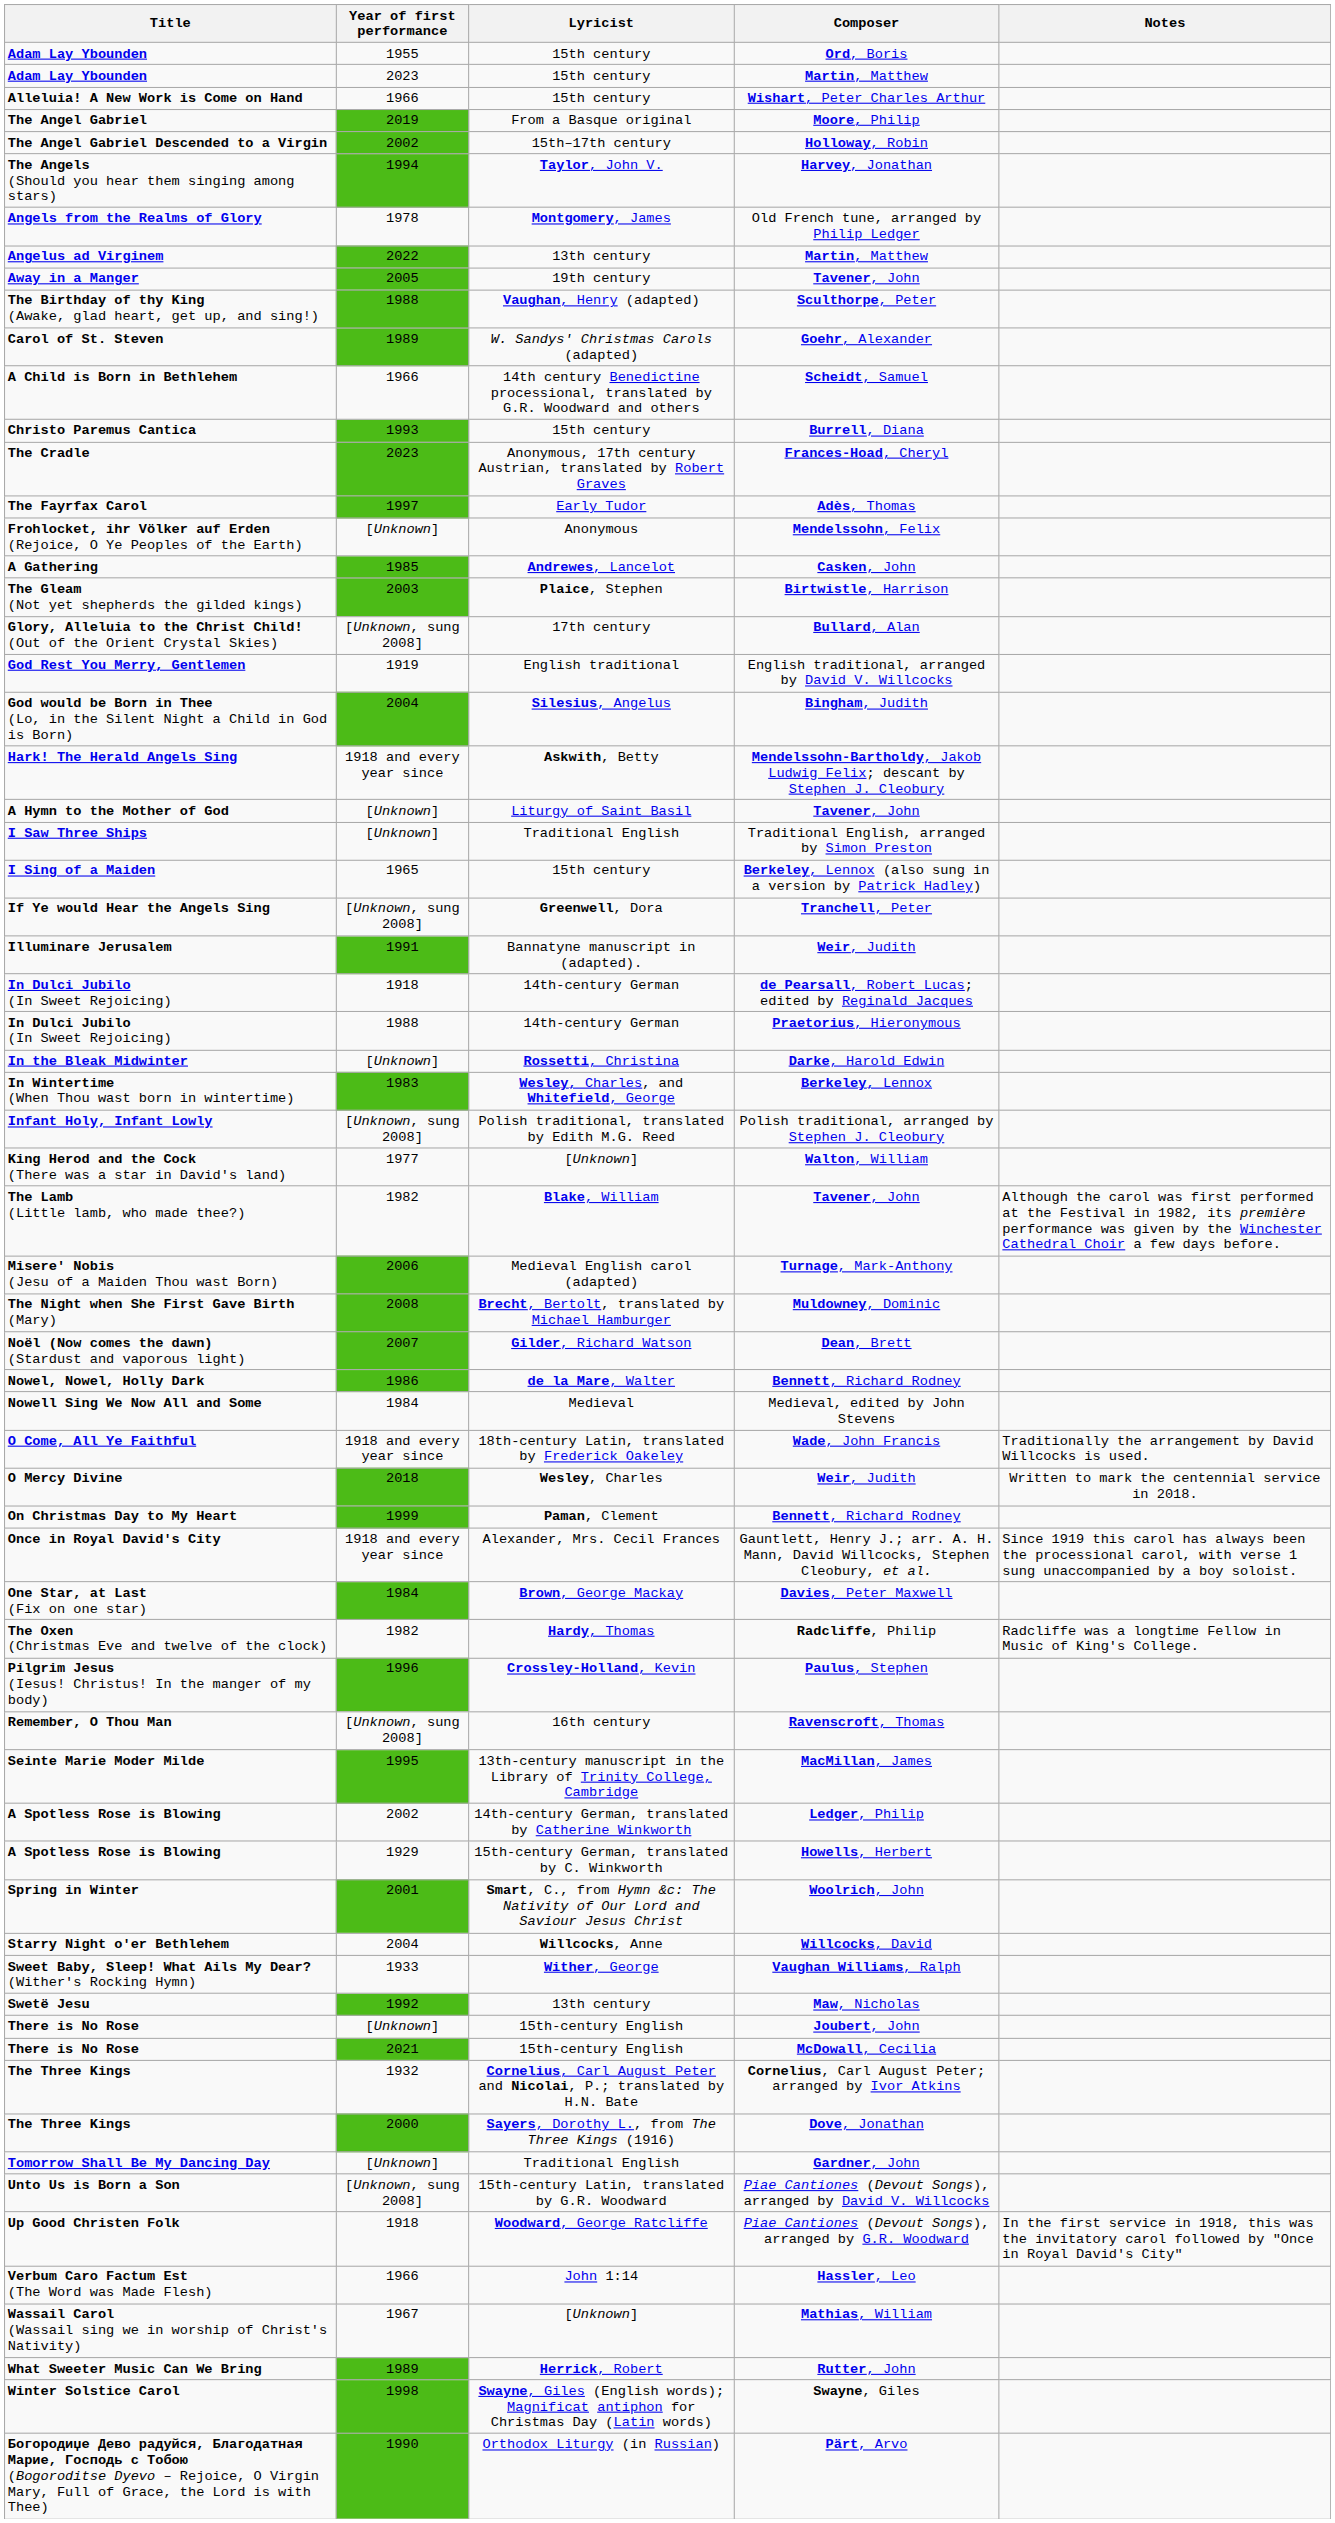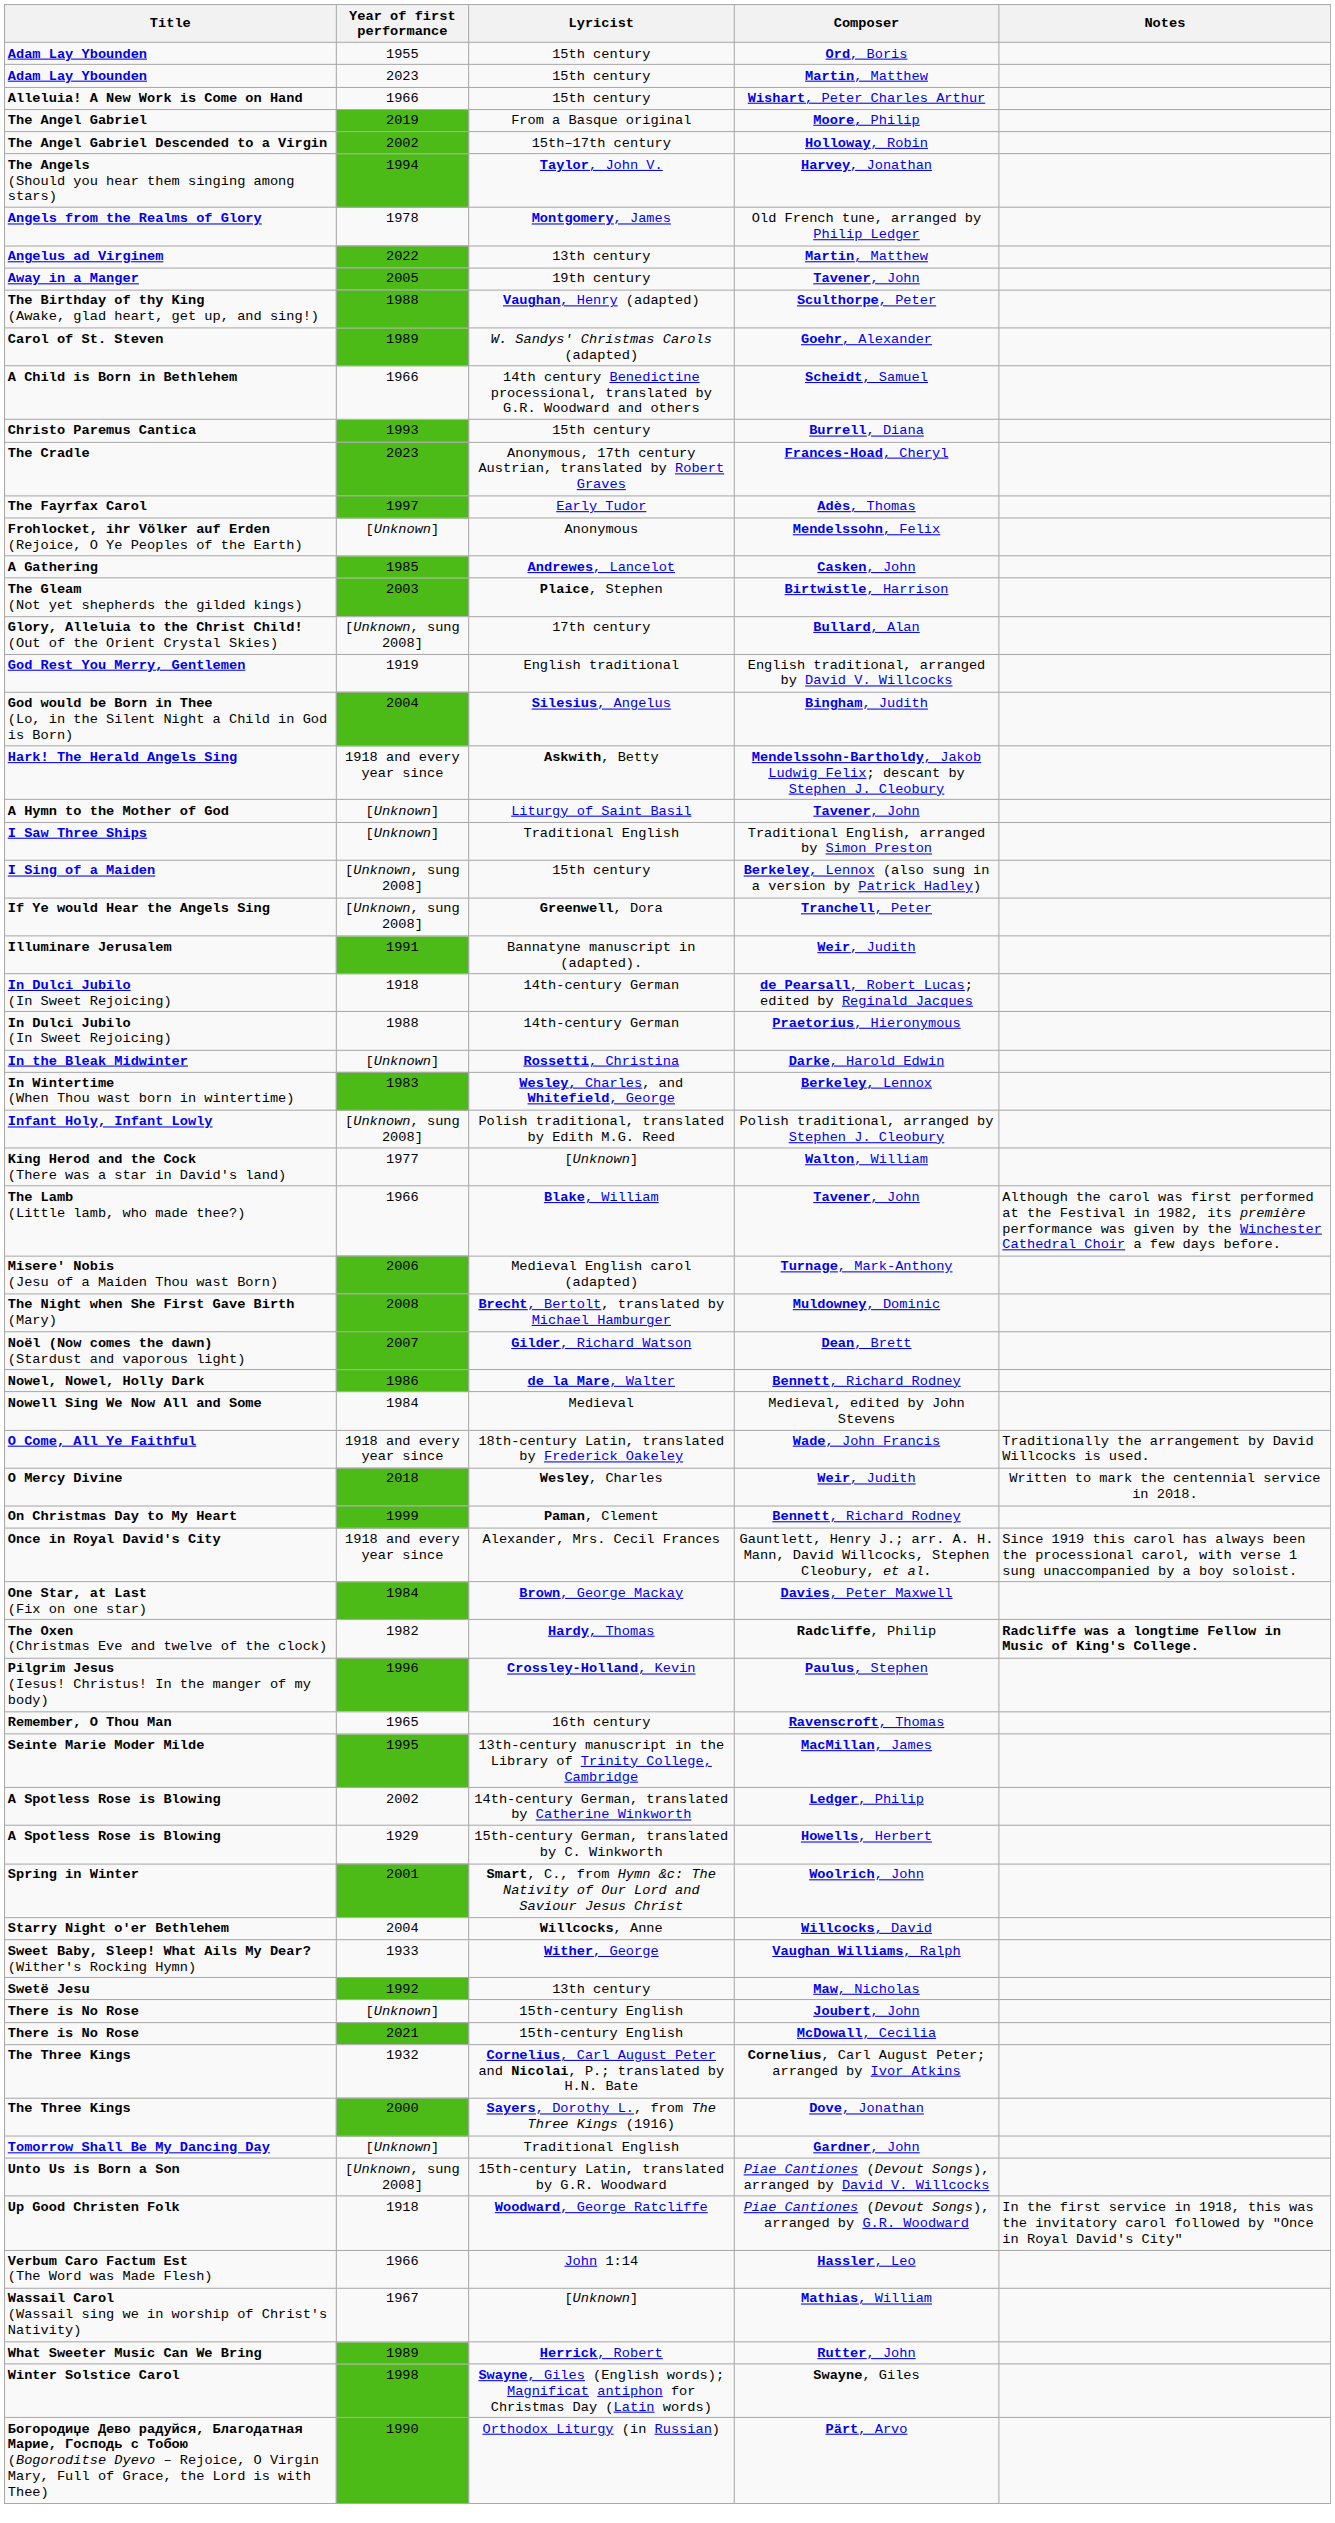I Sing of a Maiden | Year of first performance: 1965 -> [Unknown, sung 2008]
The Lamb (Little lamb, who made thee?) | Year of first performance: 1982 -> 1966
The Oxen (Christmas Eve and twelve of the clock) | Notes: normal -> bold
Remember, O Thou Man | Year of first performance: [Unknown, sung 2008] -> 1965
